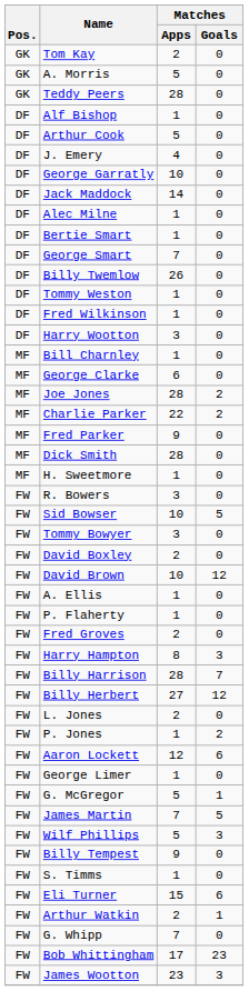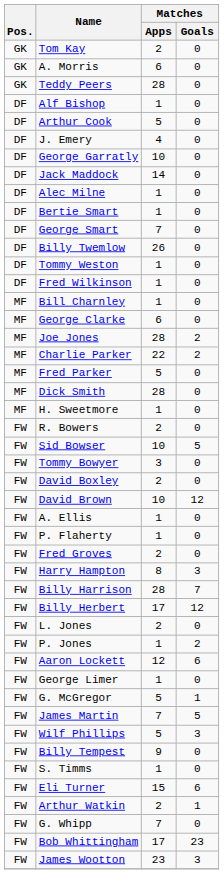A. Morris | Matches / Apps: 5 -> 6
- row: DF | Harry Wootton | 3 | 0
Fred Parker | Matches / Apps: 9 -> 5
R. Bowers | Matches / Apps: 3 -> 2
Billy Herbert | Matches / Apps: 27 -> 17
